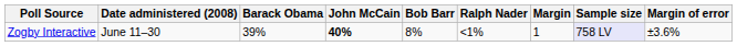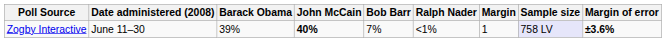Zogby Interactive | Bob Barr: 8% -> 7%
Zogby Interactive | Margin of error: normal -> bold
